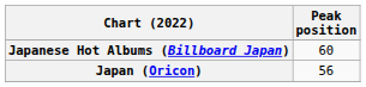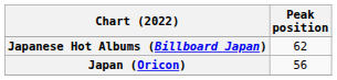Japanese Hot Albums (Billboard Japan) | Peak position: 60 -> 62
